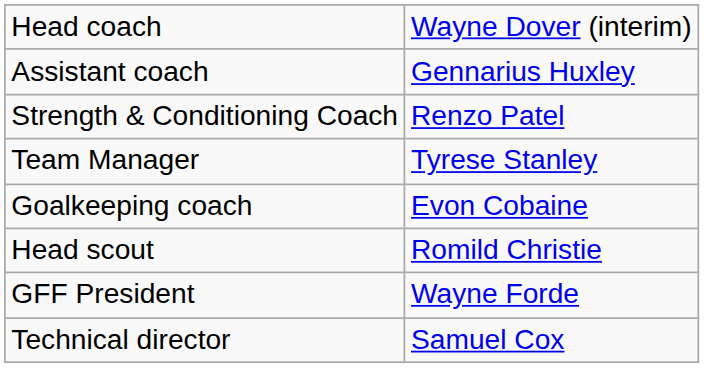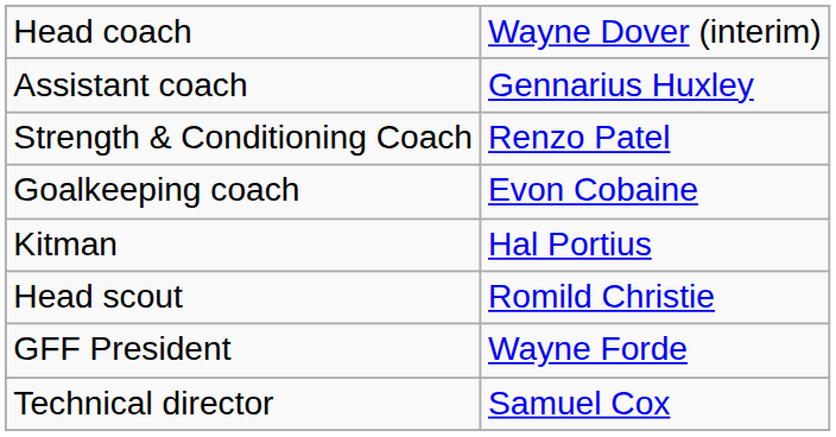- row: Team Manager | Tyrese Stanley
+ row: Kitman | Hal Portius
